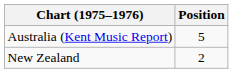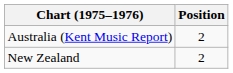Australia (Kent Music Report) | Position: 5 -> 2
